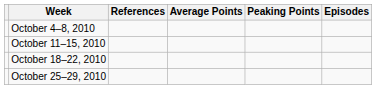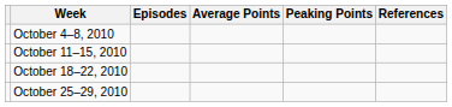columns swapped: Episodes <-> References
